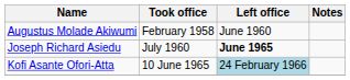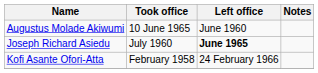Augustus Molade Akiwumi | Took office: February 1958 -> 10 June 1965
Kofi Asante Ofori-Atta | Took office: 10 June 1965 -> February 1958
Kofi Asante Ofori-Atta | Left office: lightblue background -> no background
